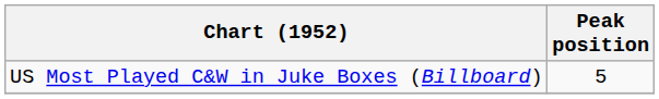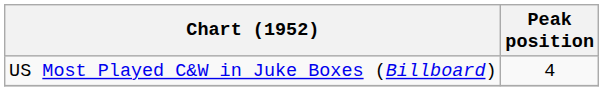US Most Played C&W in Juke Boxes (Billboard) | Peak position: 5 -> 4
